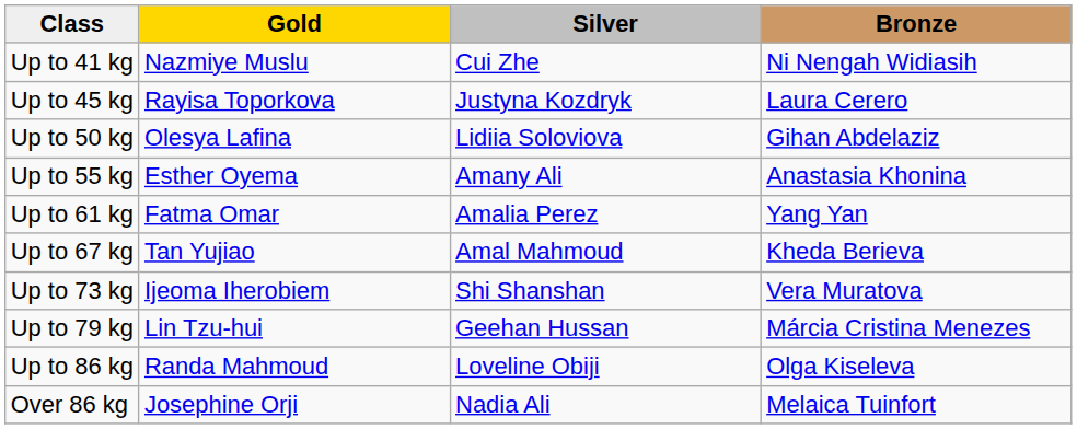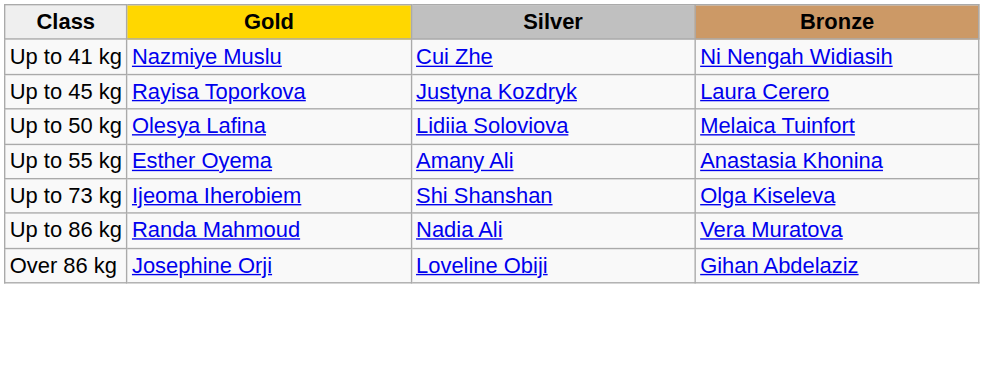Up to 50 kg | Bronze: Gihan Abdelaziz -> Melaica Tuinfort
- row: Up to 61 kg | Fatma Omar | Amalia Perez | Yang Yan
- row: Up to 67 kg | Tan Yujiao | Amal Mahmoud | Kheda Berieva
Up to 73 kg | Bronze: Vera Muratova -> Olga Kiseleva
- row: Up to 79 kg | Lin Tzu-hui | Geehan Hussan | Márcia Cristina Menezes
Up to 86 kg | Silver: Loveline Obiji -> Nadia Ali
Up to 86 kg | Bronze: Olga Kiseleva -> Vera Muratova
Over 86 kg | Silver: Nadia Ali -> Loveline Obiji
Over 86 kg | Bronze: Melaica Tuinfort -> Gihan Abdelaziz
